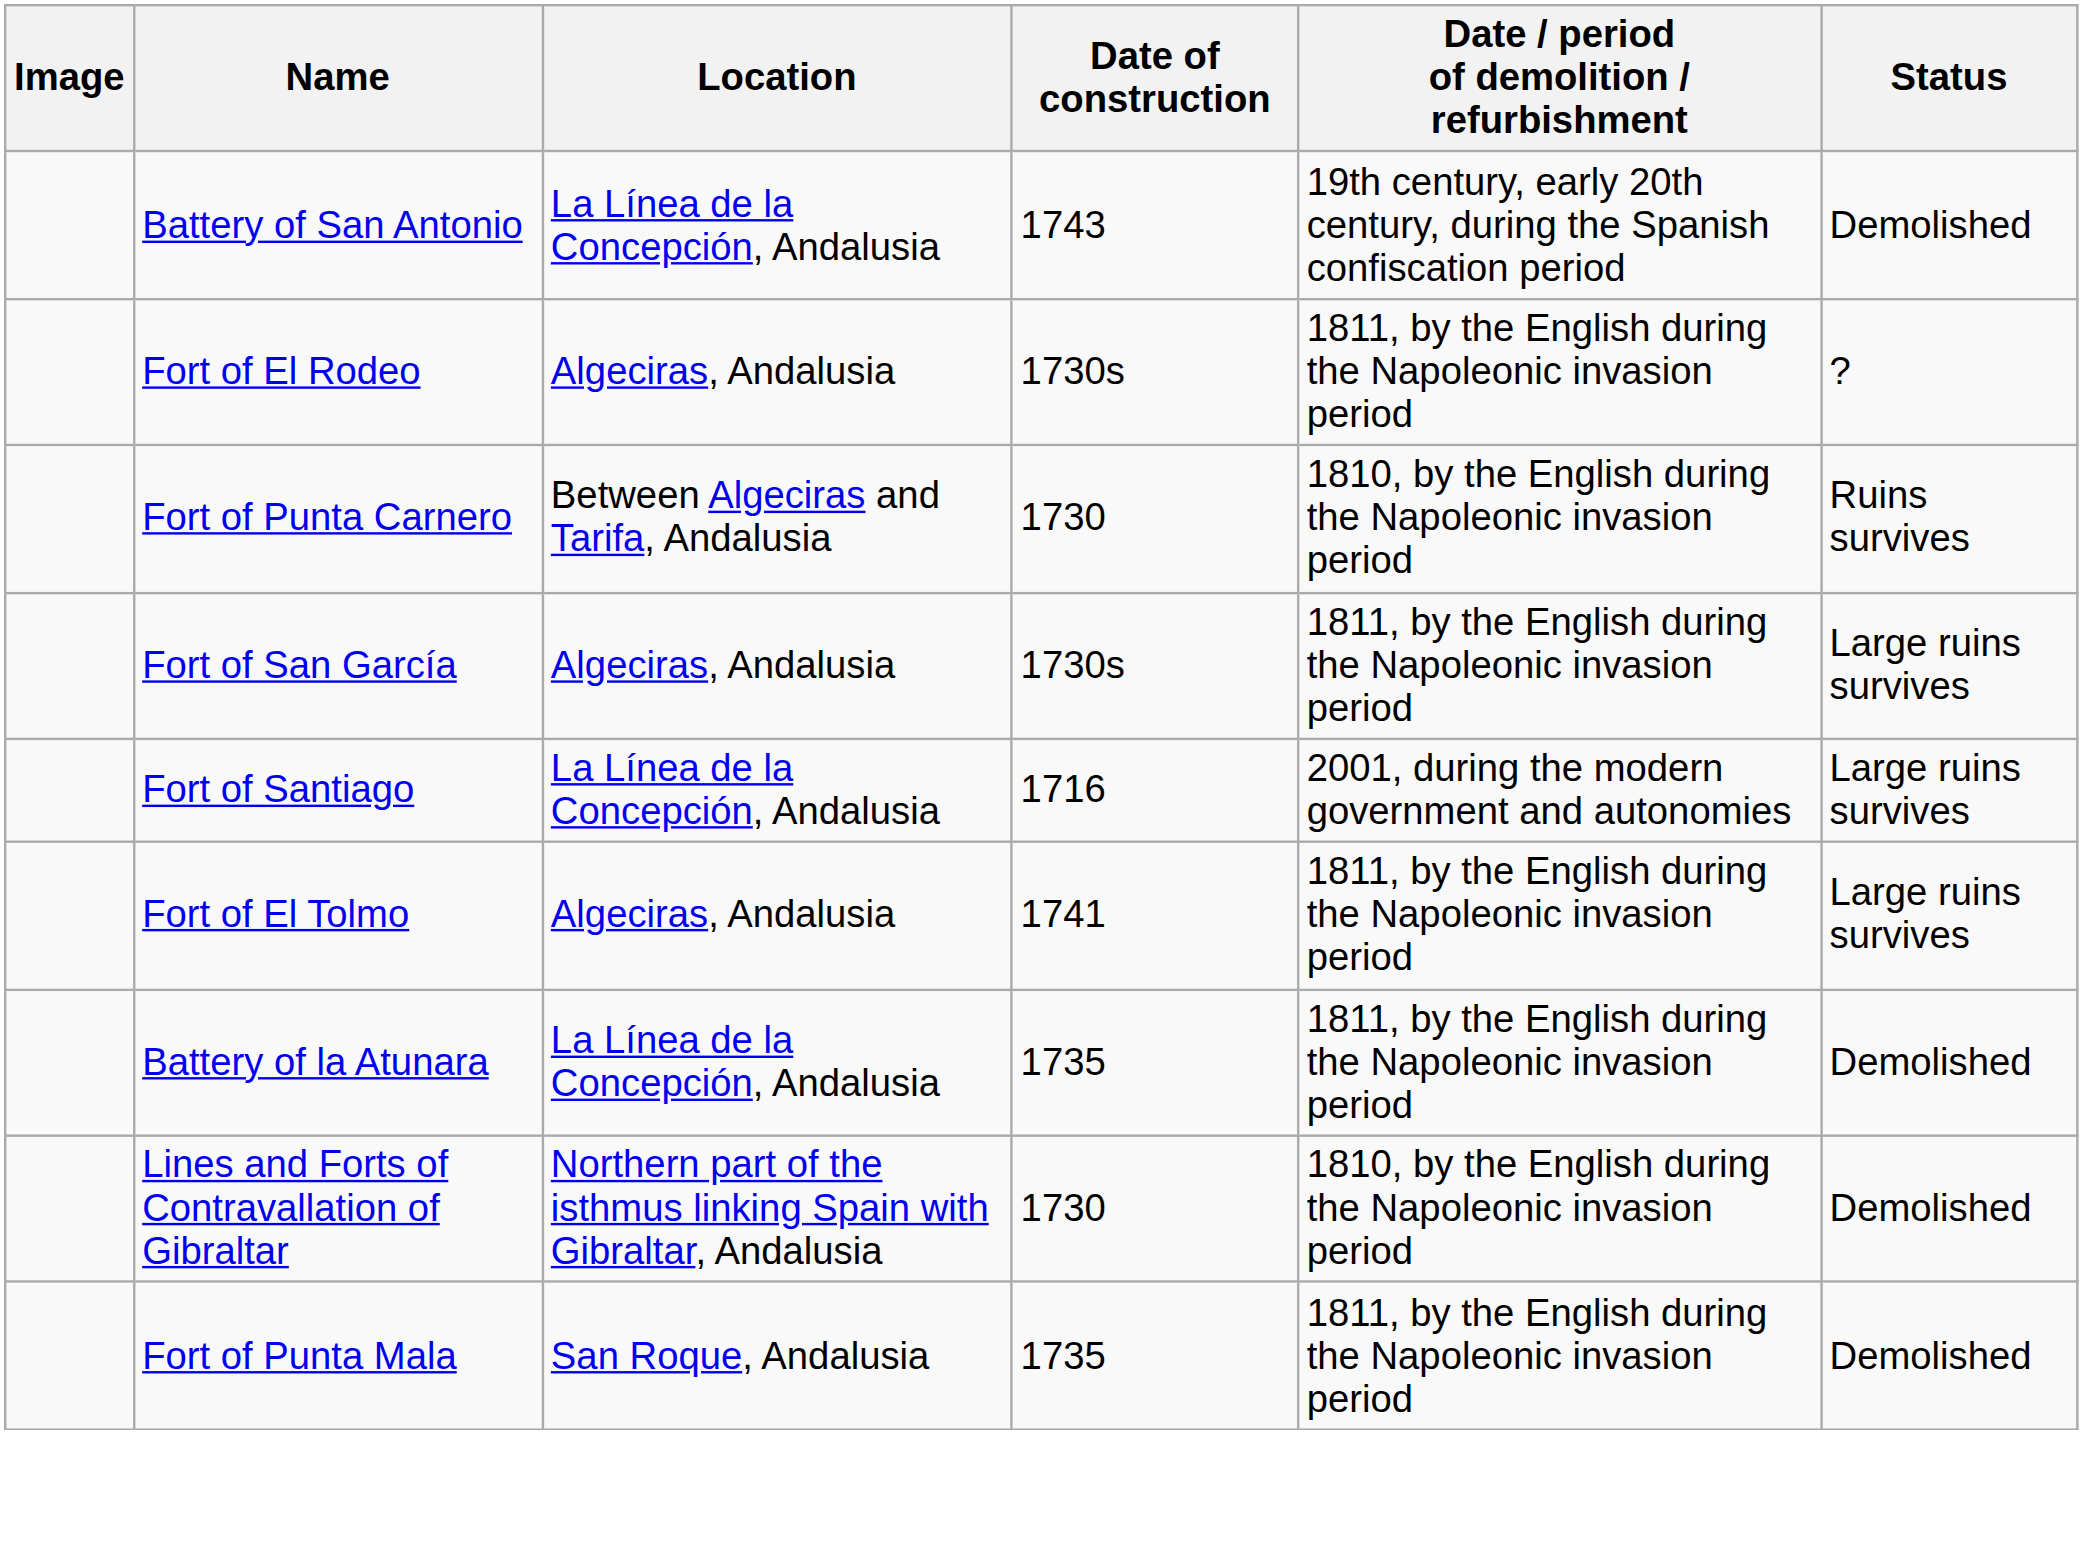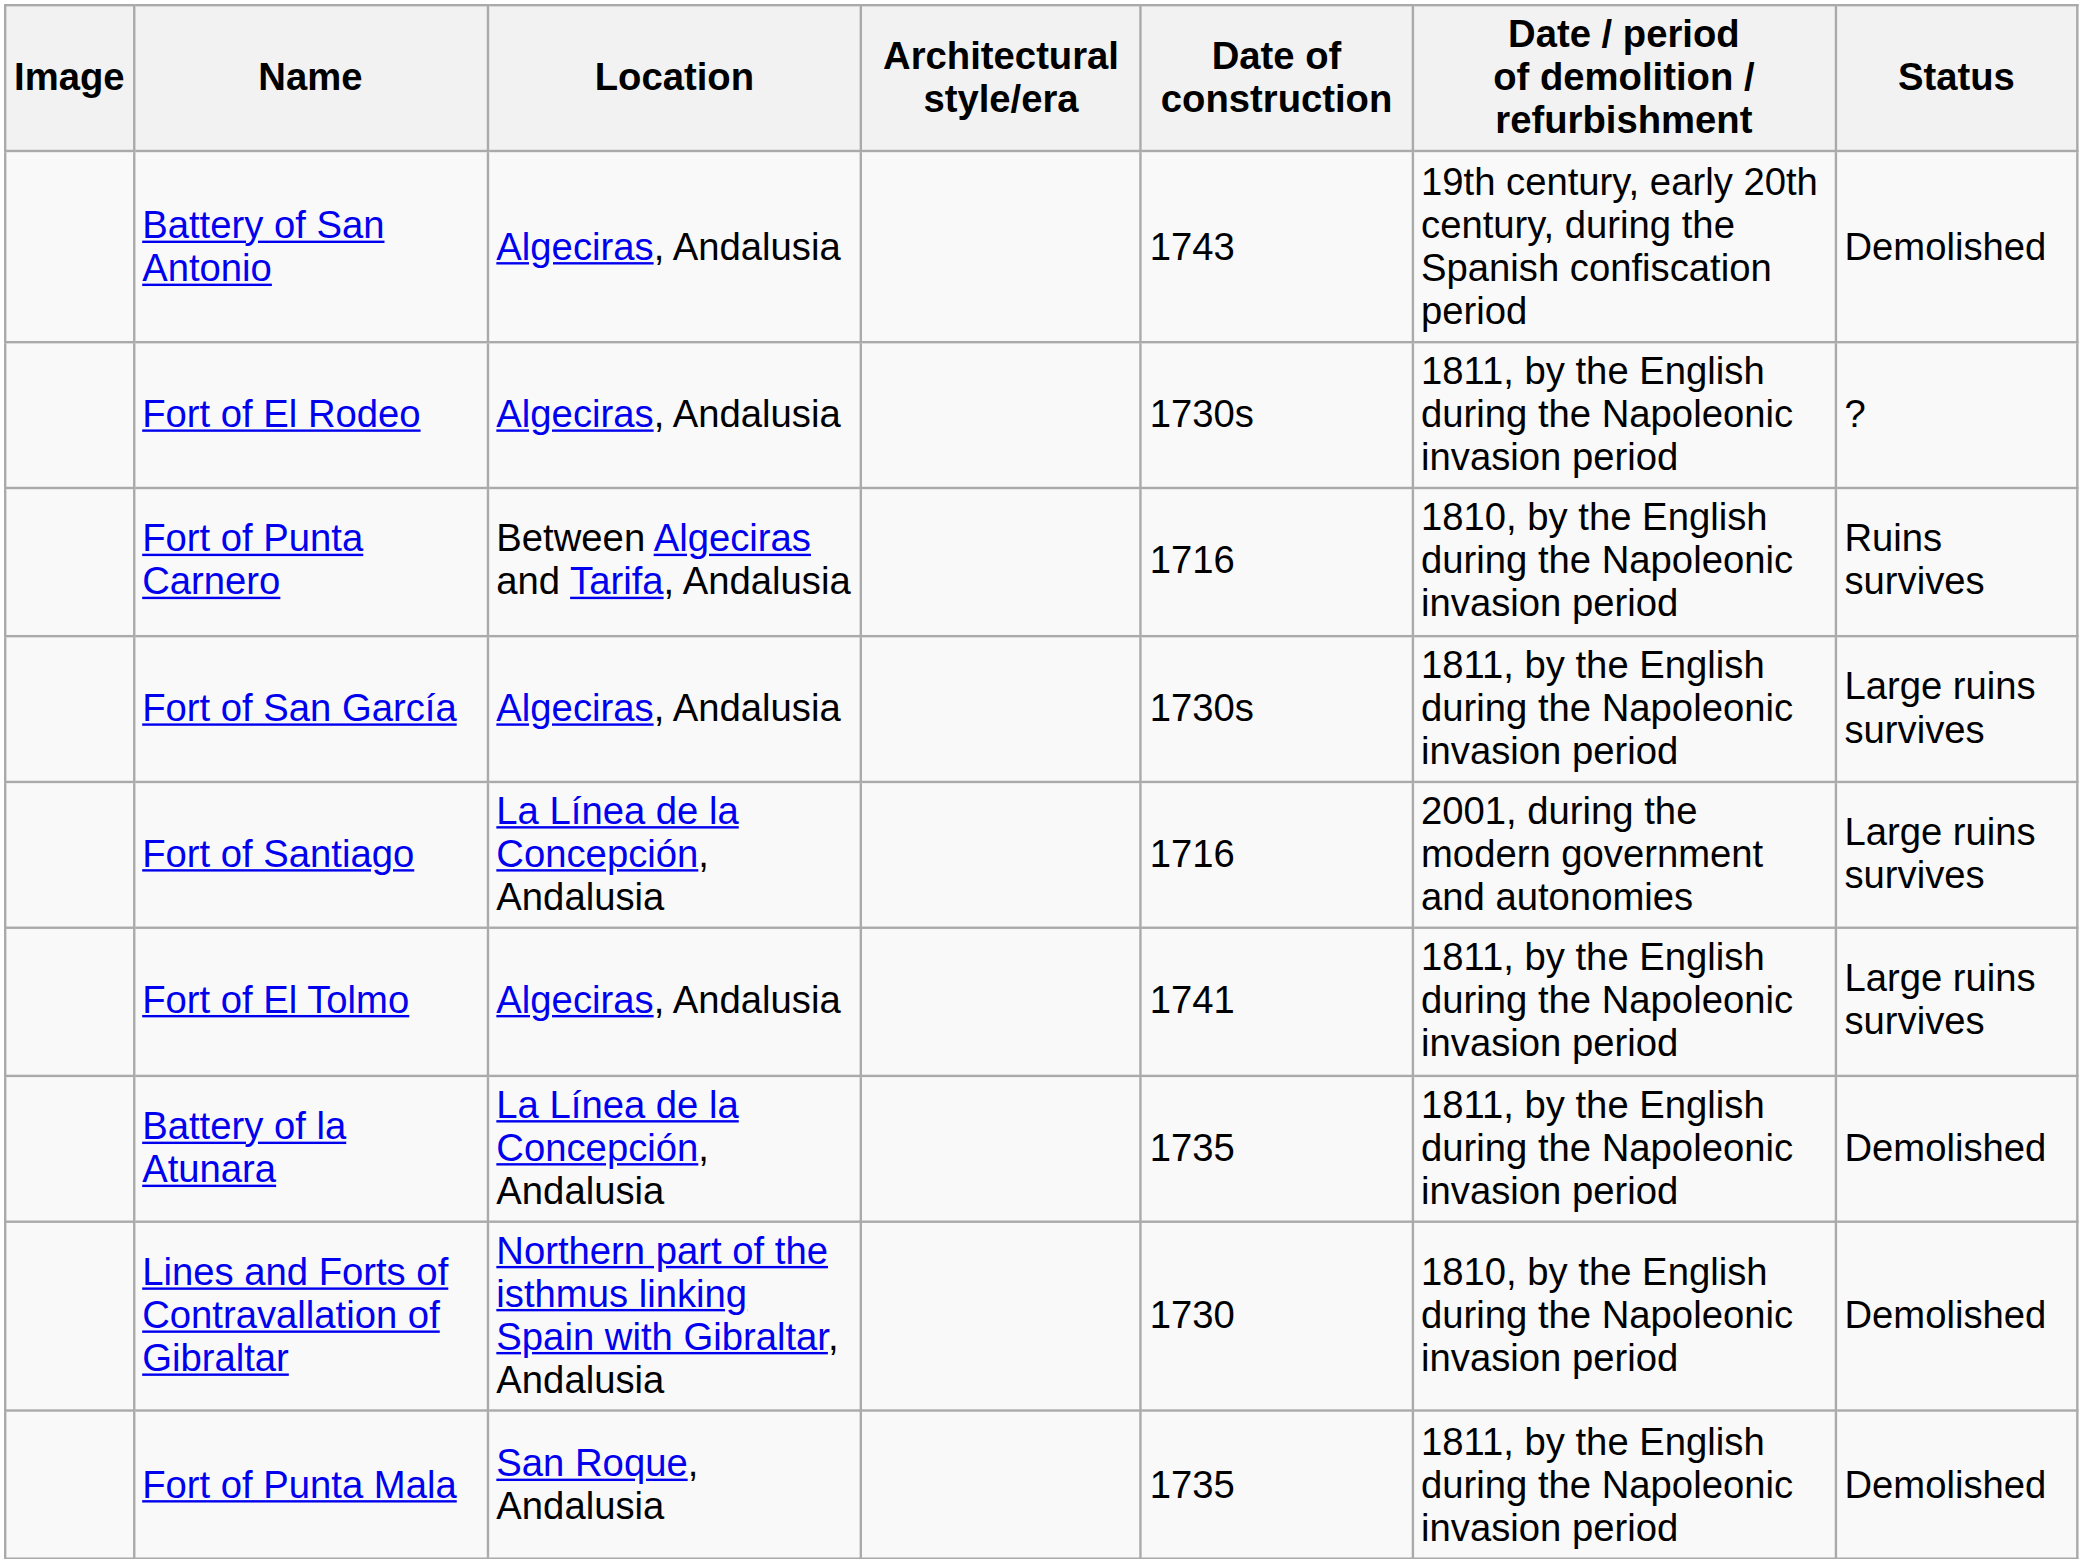+ column: Architectural style/era
Battery of San Antonio | Location: La Línea de la Concepción, Andalusia -> Algeciras, Andalusia
Fort of Punta Carnero | Date of construction: 1730 -> 1716
